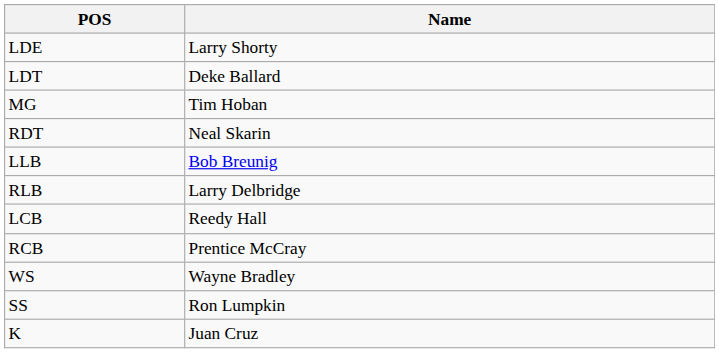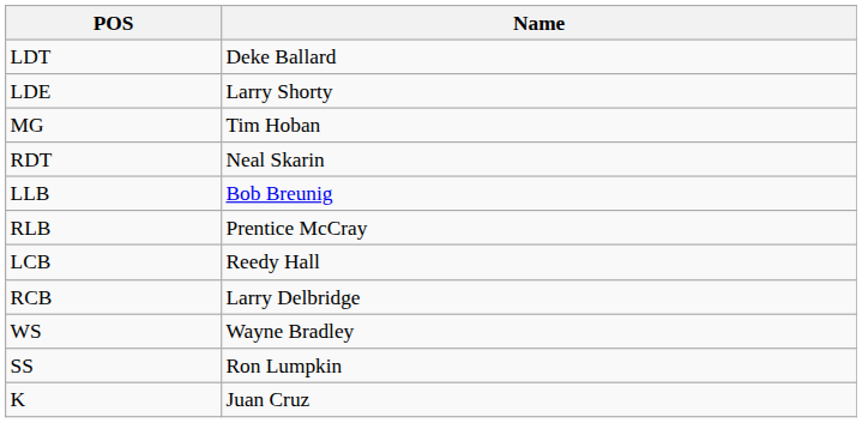rows swapped: LDE <-> LDT
RLB | Name: Larry Delbridge -> Prentice McCray
RCB | Name: Prentice McCray -> Larry Delbridge
